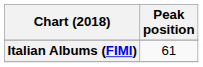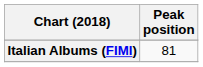Italian Albums (FIMI) | Peak position: 61 -> 81
